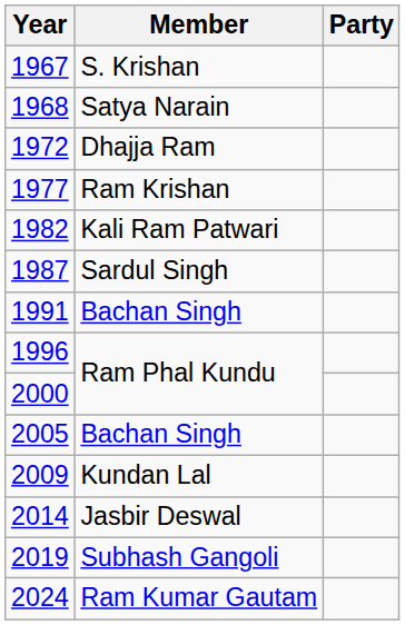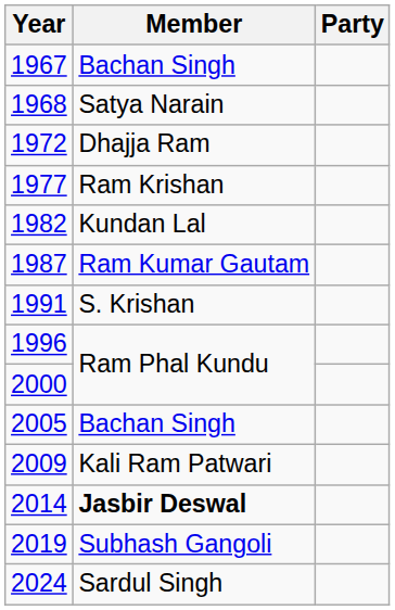1967 | Member: S. Krishan -> Bachan Singh
1982 | Member: Kali Ram Patwari -> Kundan Lal
1987 | Member: Sardul Singh -> Ram Kumar Gautam
1991 | Member: Bachan Singh -> S. Krishan
2009 | Member: Kundan Lal -> Kali Ram Patwari
2014 | Member: normal -> bold
2024 | Member: Ram Kumar Gautam -> Sardul Singh
